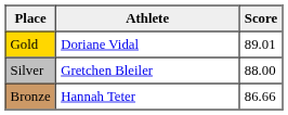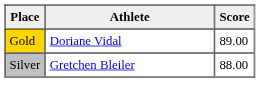Gold | Score: 89.01 -> 89.00
- row: Bronze | Hannah Teter | 86.66
